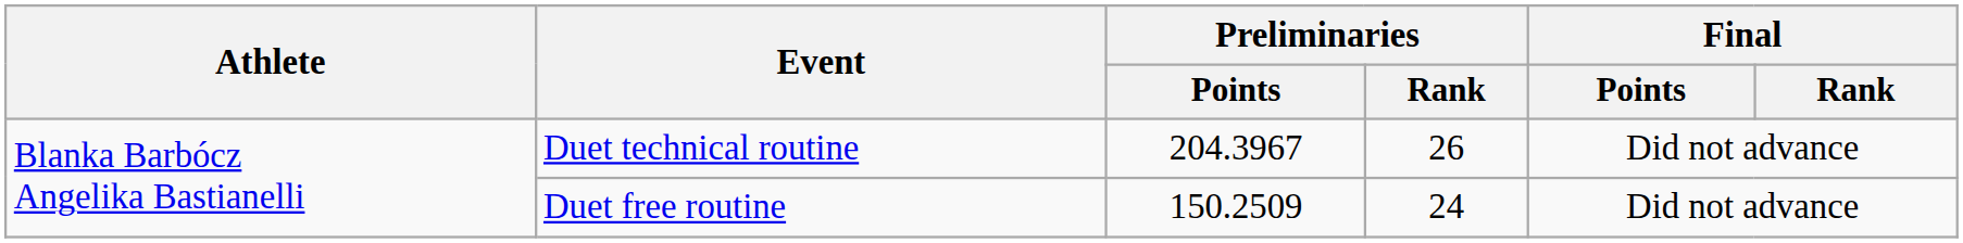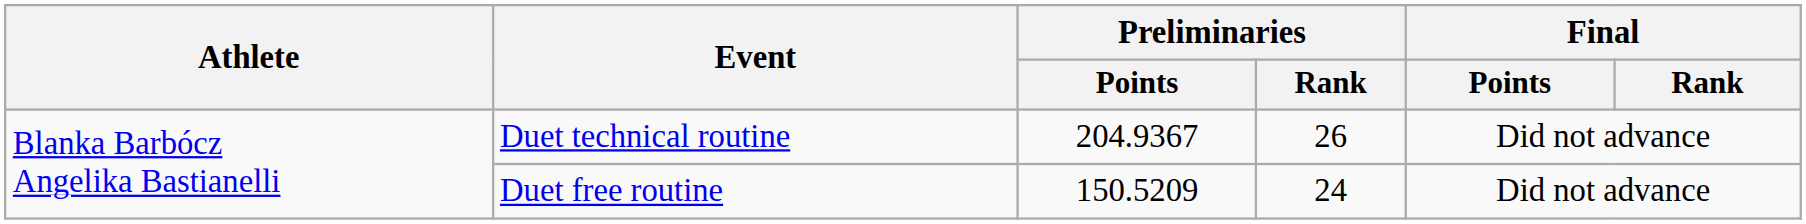Duet technical routine | Preliminaries / Points: 204.3967 -> 204.9367
Duet free routine | Preliminaries / Points: 150.2509 -> 150.5209
